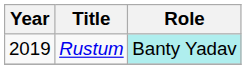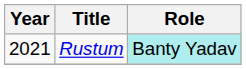Rustum | Year: 2019 -> 2021
